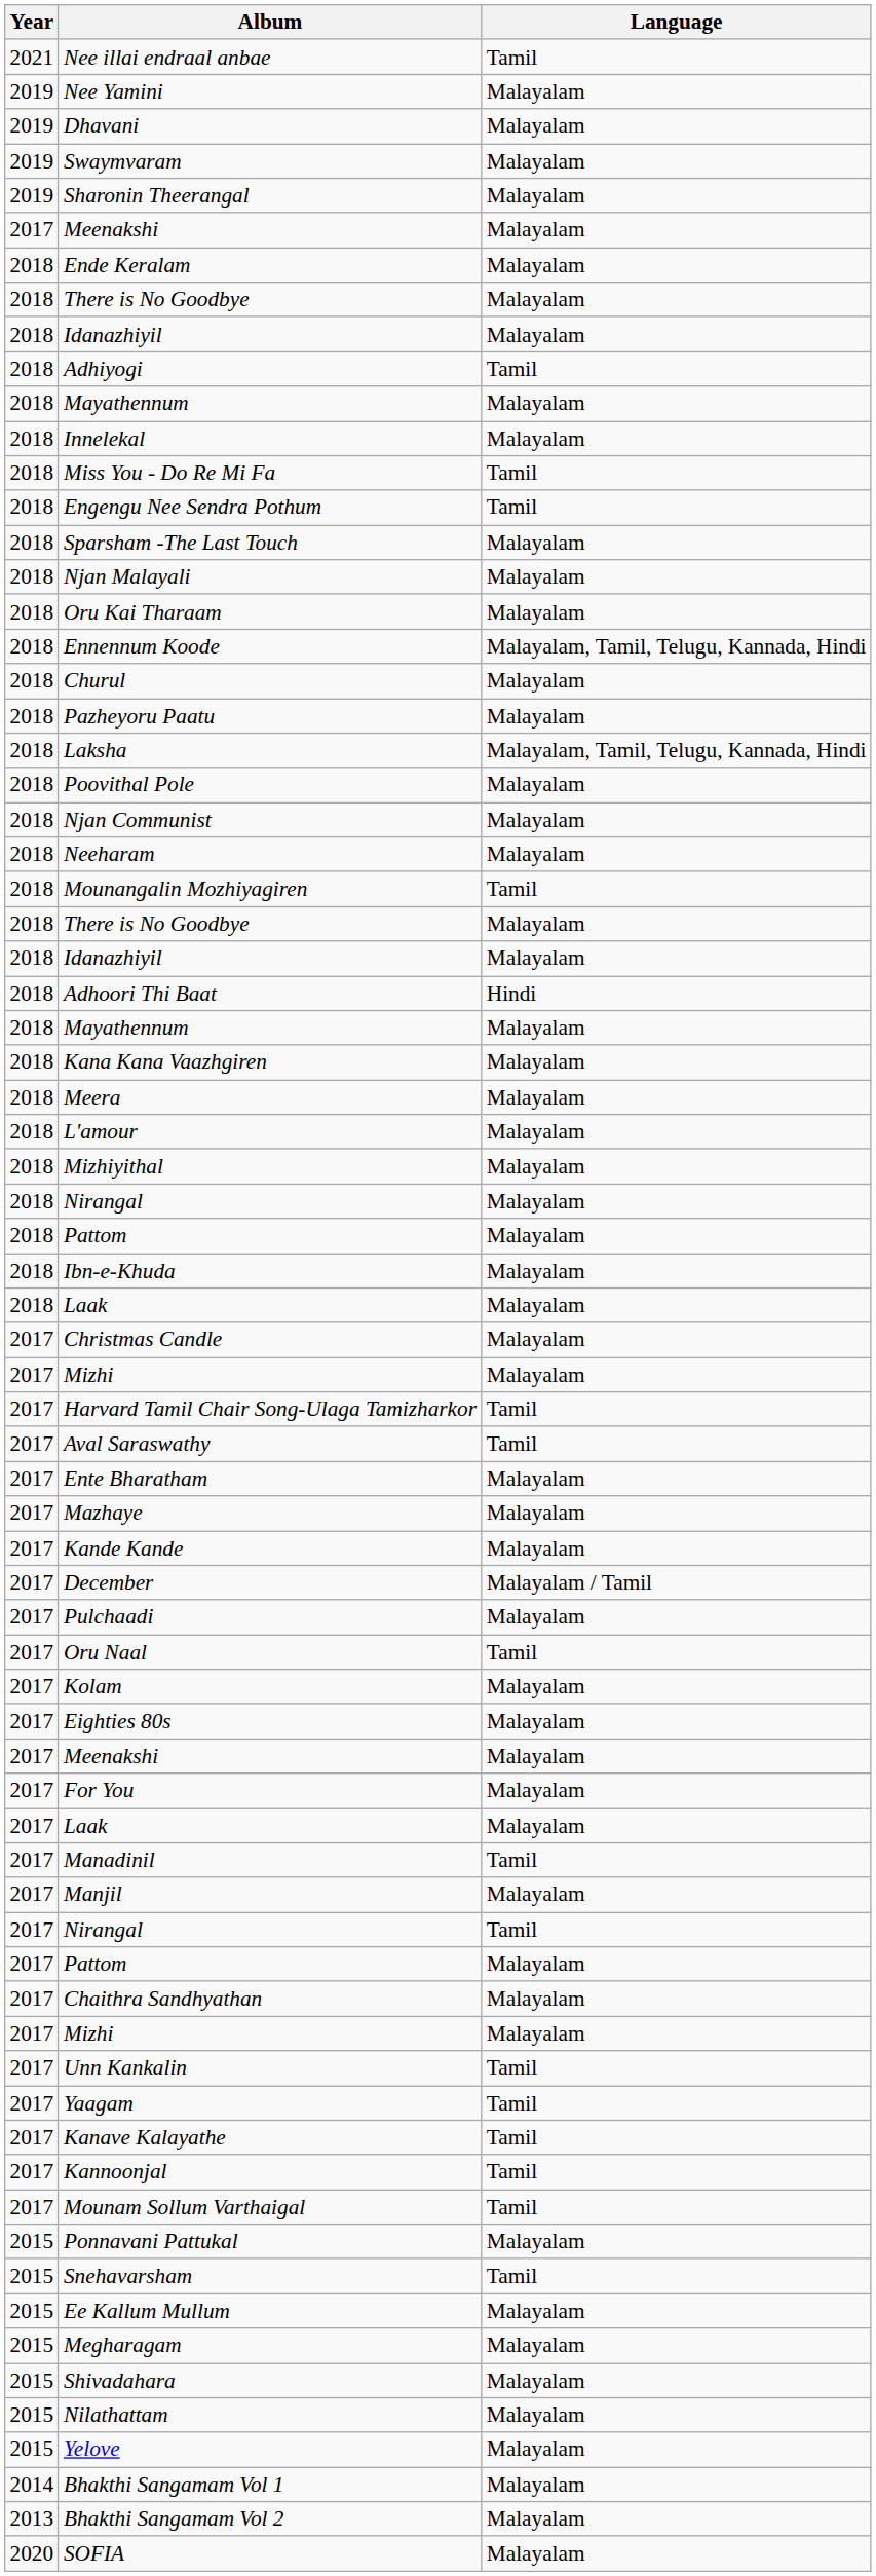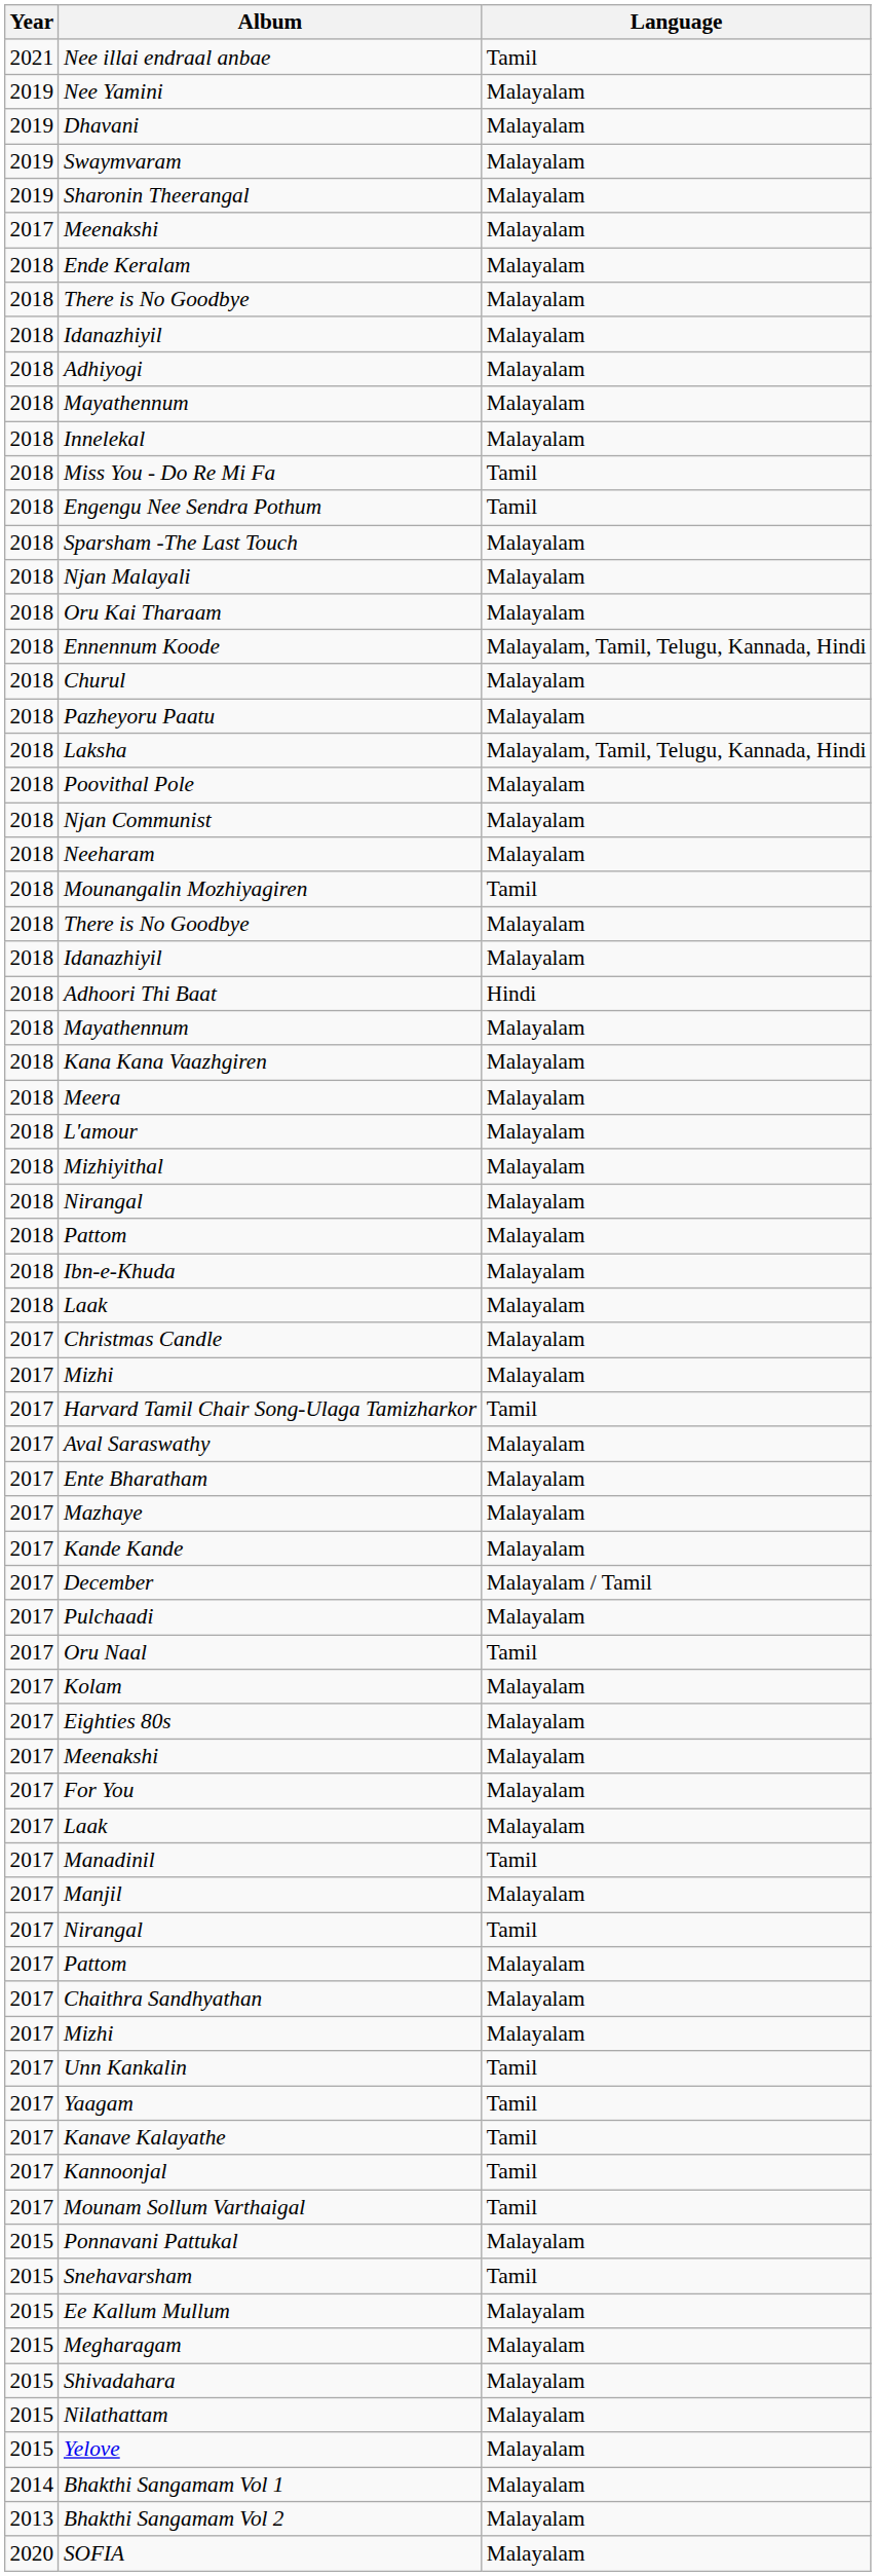Adhiyogi | Language: Tamil -> Malayalam
Aval Saraswathy | Language: Tamil -> Malayalam
